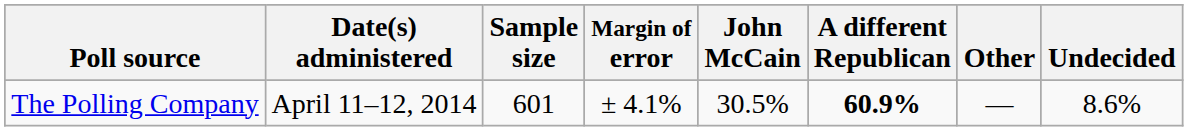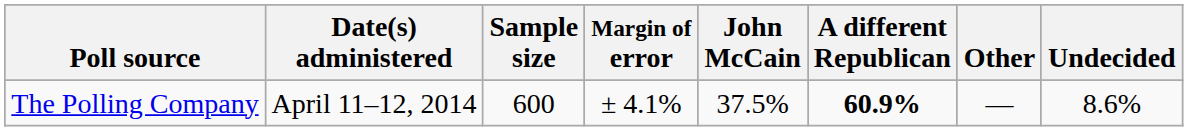The Polling Company | Sample size: 601 -> 600
The Polling Company | John McCain: 30.5% -> 37.5%
